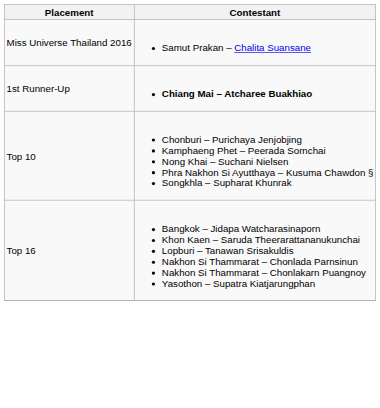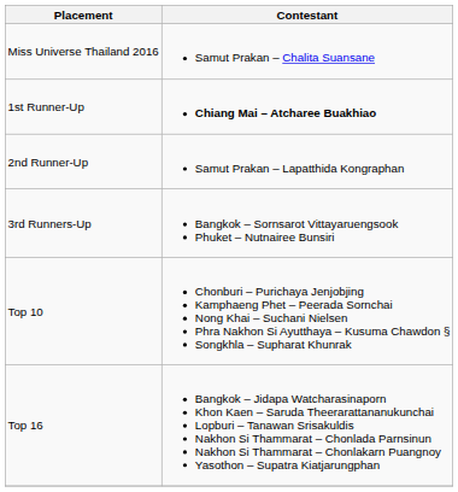+ row: 2nd Runner-Up | Samut Prakan – Lapatthida Kongraphan
+ row: 3rd Runners-Up | Bangkok – Sornsarot Vittayaruengsook Phuket – Nutnairee Bunsiri
